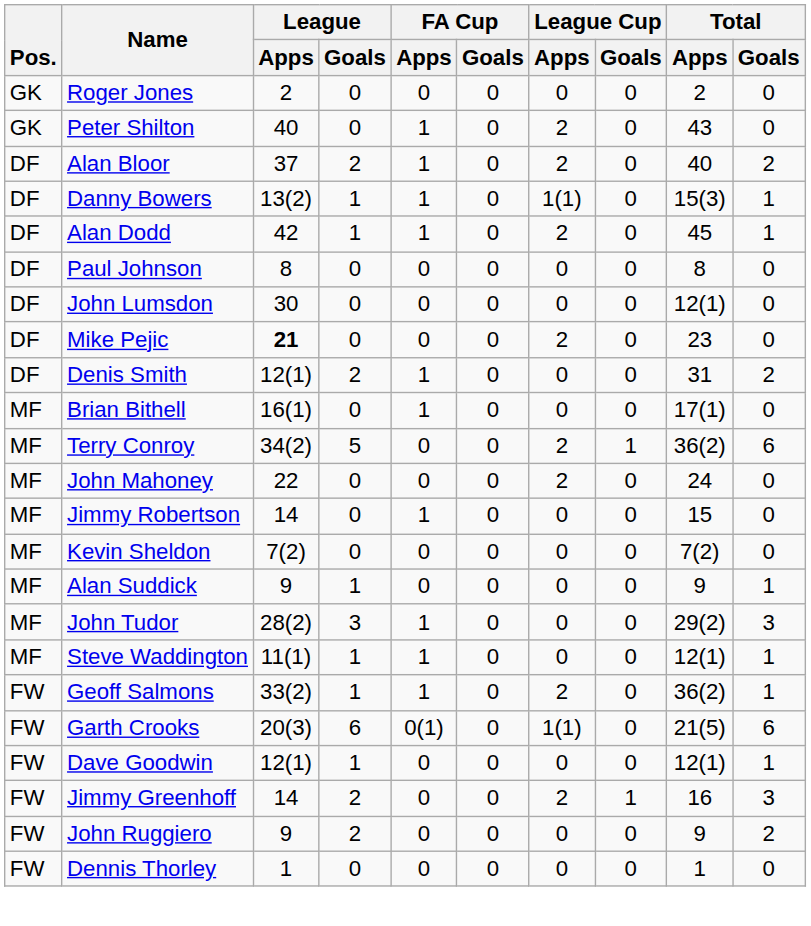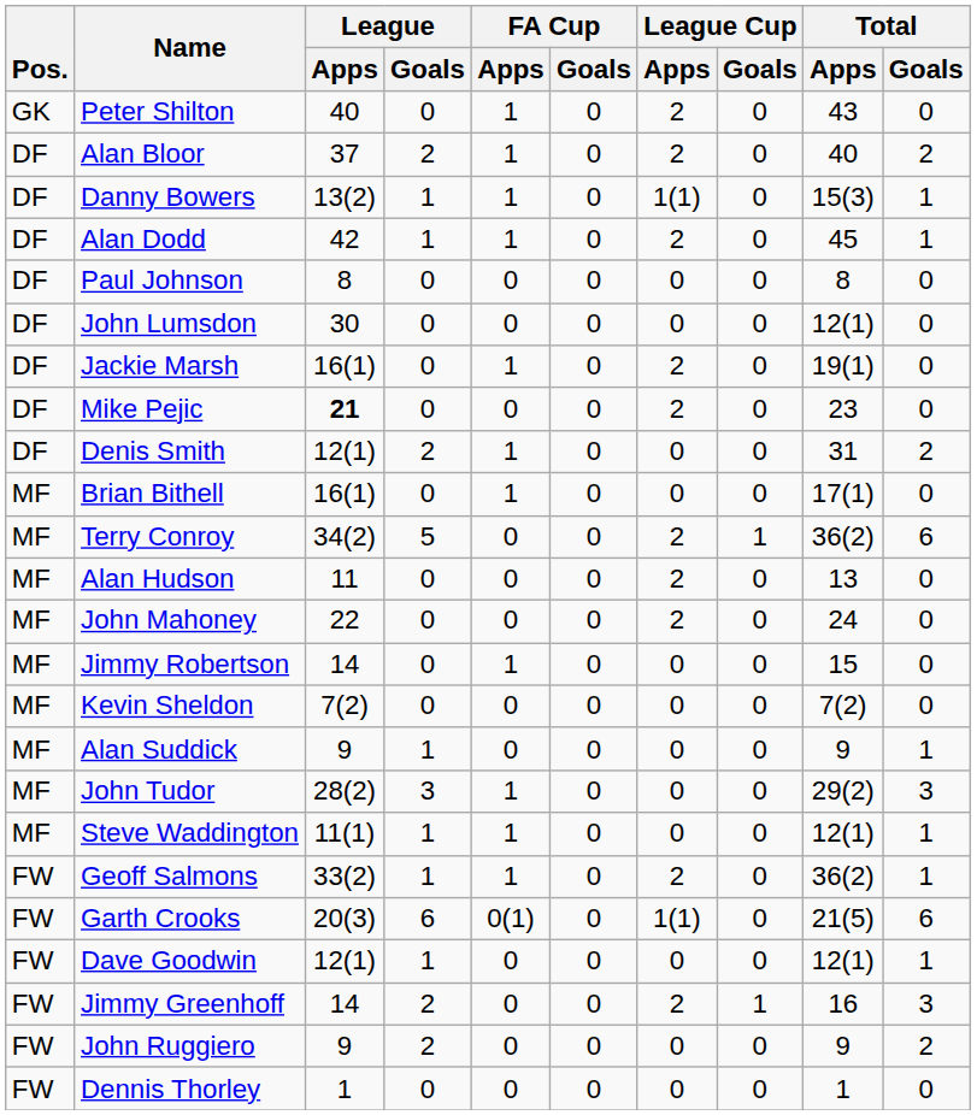- row: GK | Roger Jones | 2 | 0 | 0 | 0 | 0 | 0 | 2 | 0
+ row: DF | Jackie Marsh | 16(1) | 0 | 1 | 0 | 2 | 0 | 19(1) | 0
+ row: MF | Alan Hudson | 11 | 0 | 0 | 0 | 2 | 0 | 13 | 0
